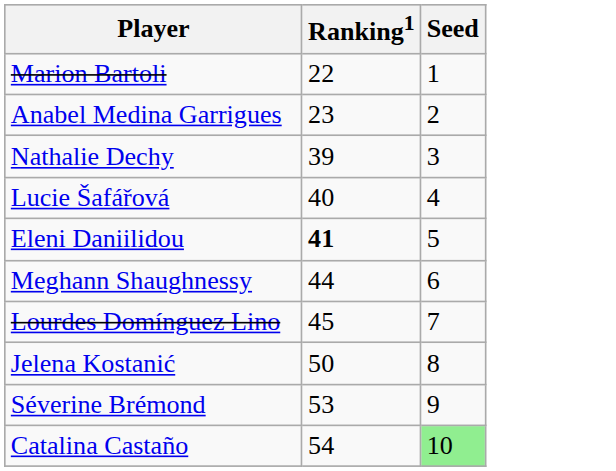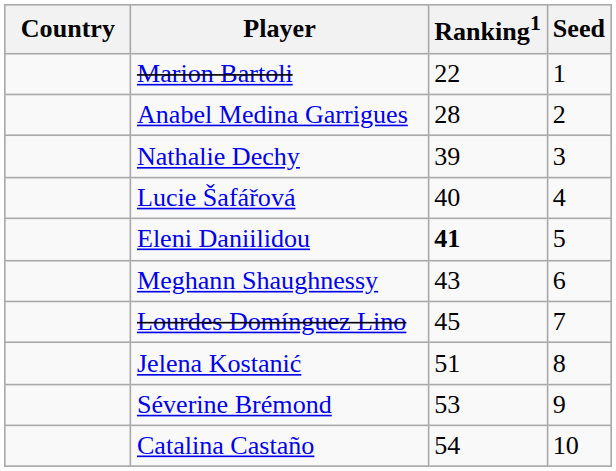+ column: Country
Anabel Medina Garrigues | Ranking1: 23 -> 28
Meghann Shaughnessy | Ranking1: 44 -> 43
Jelena Kostanić | Ranking1: 50 -> 51
Catalina Castaño | Seed: lightgreen background -> no background
